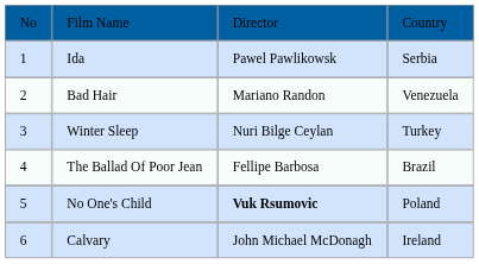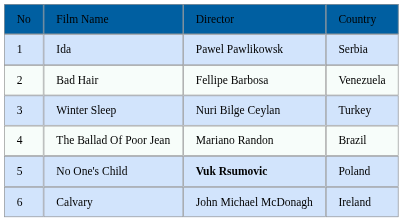Bad Hair | column 3: Mariano Randon -> Fellipe Barbosa
The Ballad Of Poor Jean | column 3: Fellipe Barbosa -> Mariano Randon
